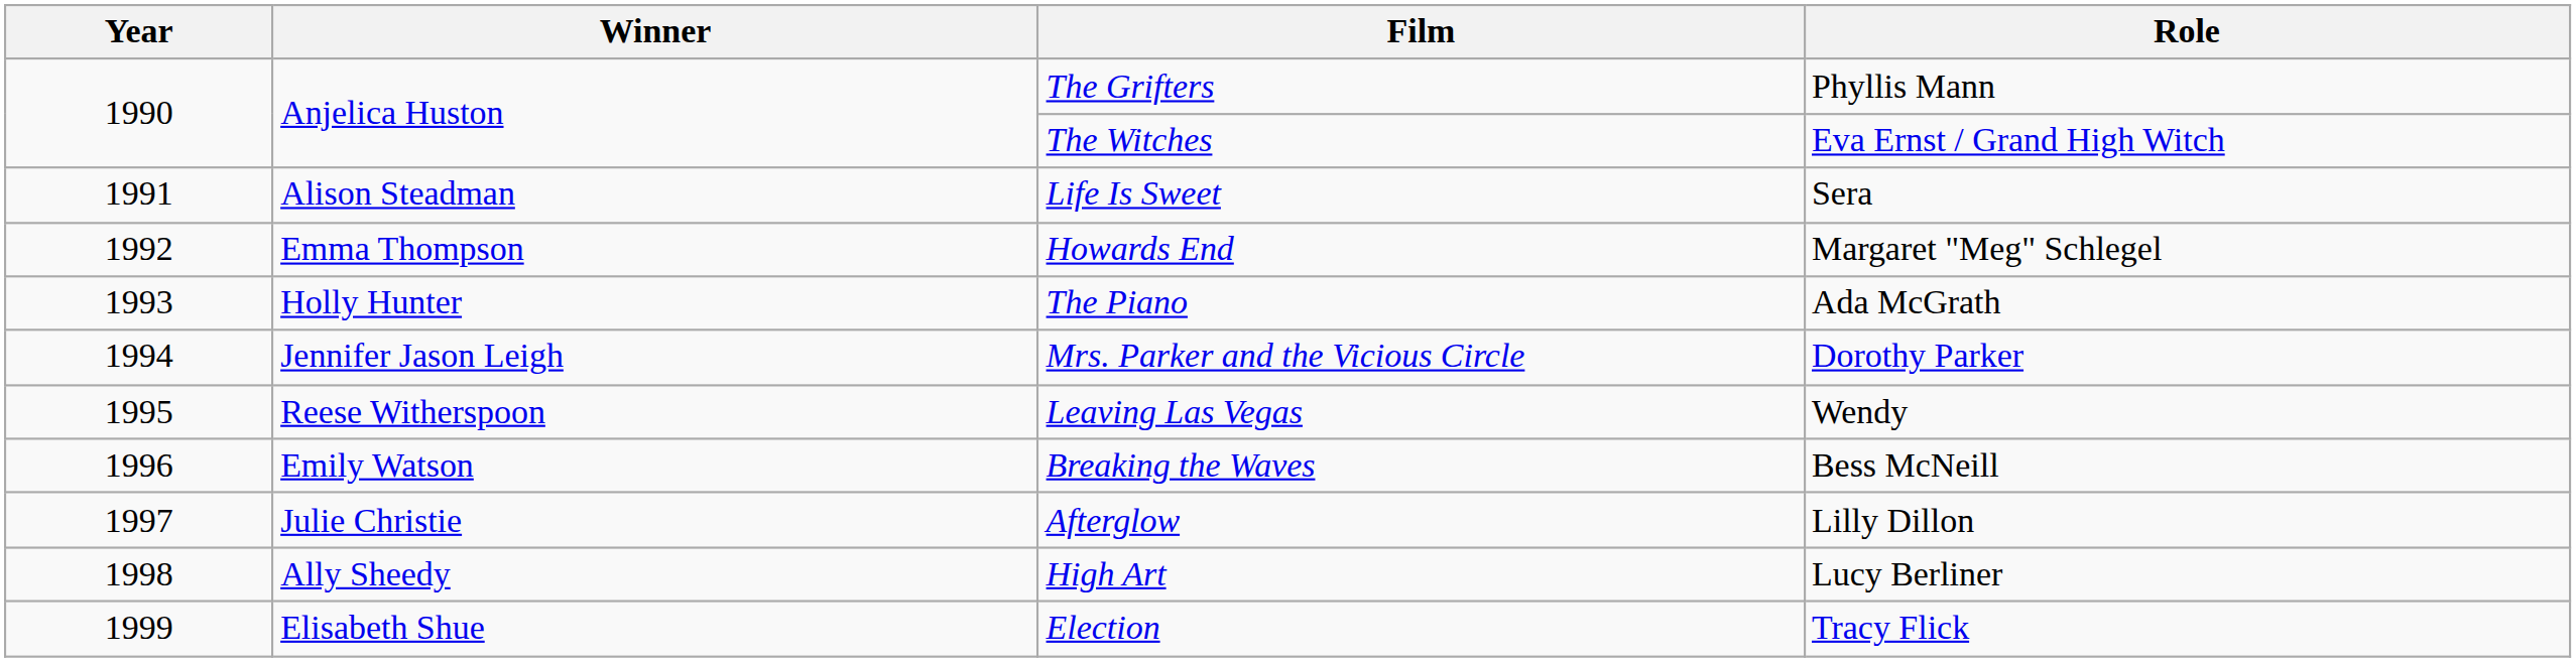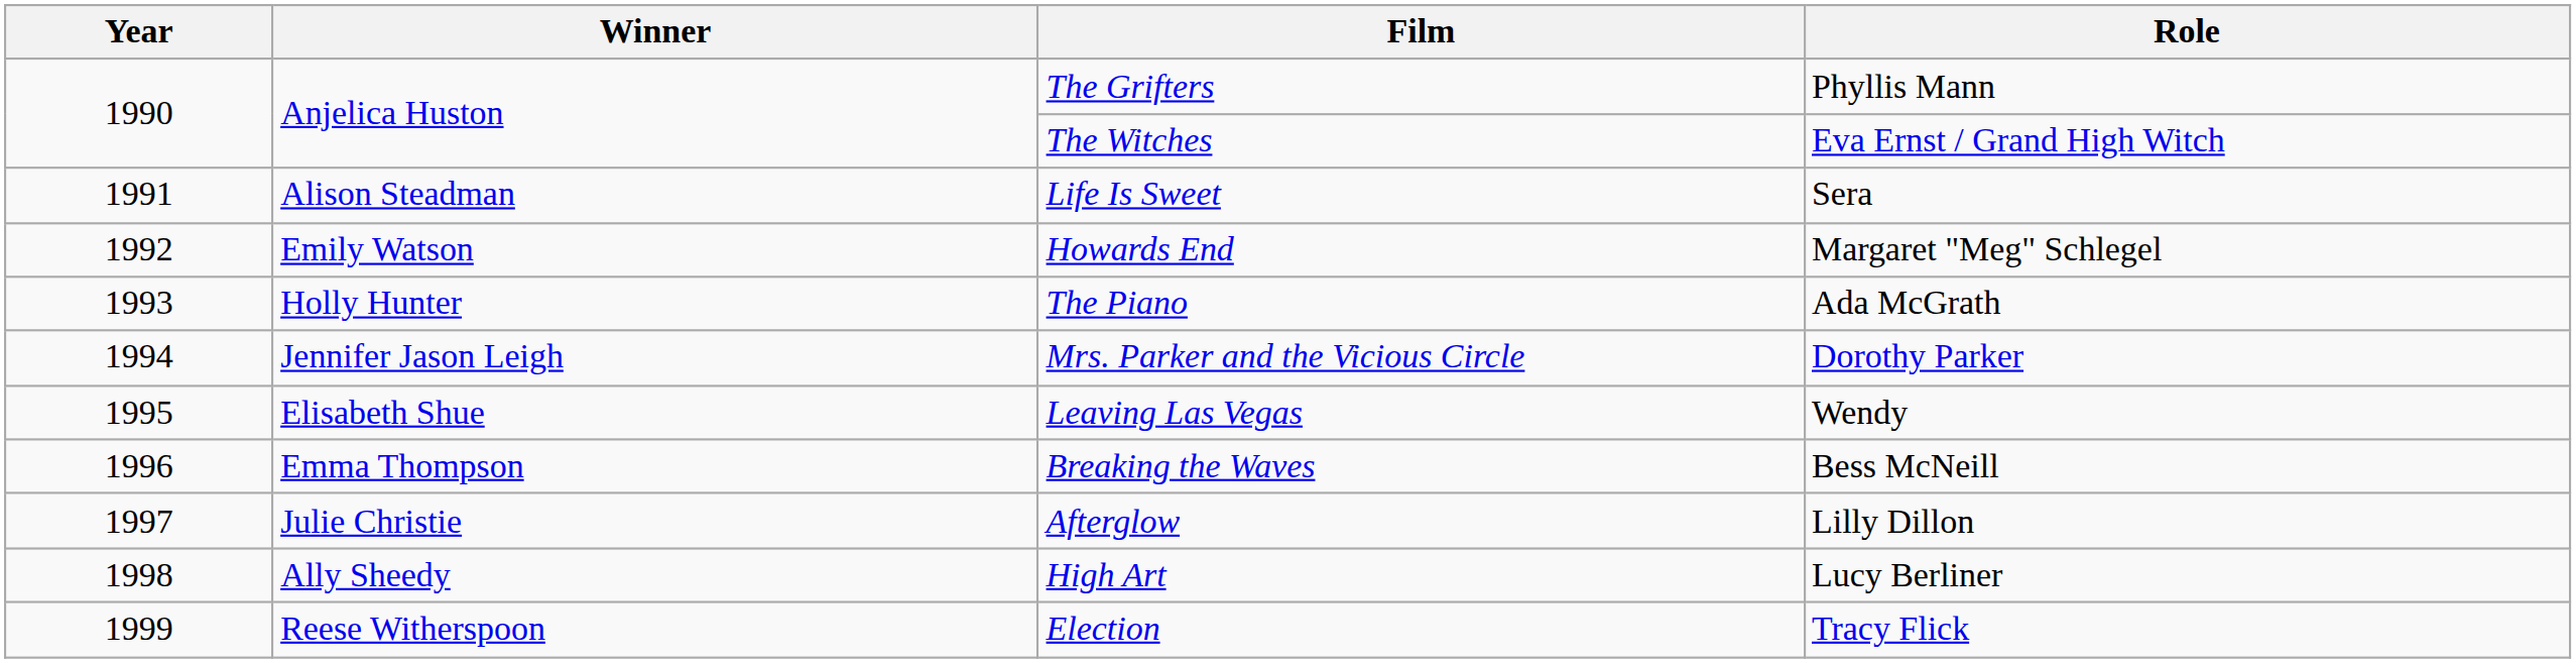Howards End | Winner: Emma Thompson -> Emily Watson
Leaving Las Vegas | Winner: Reese Witherspoon -> Elisabeth Shue
Breaking the Waves | Winner: Emily Watson -> Emma Thompson
Election | Winner: Elisabeth Shue -> Reese Witherspoon
